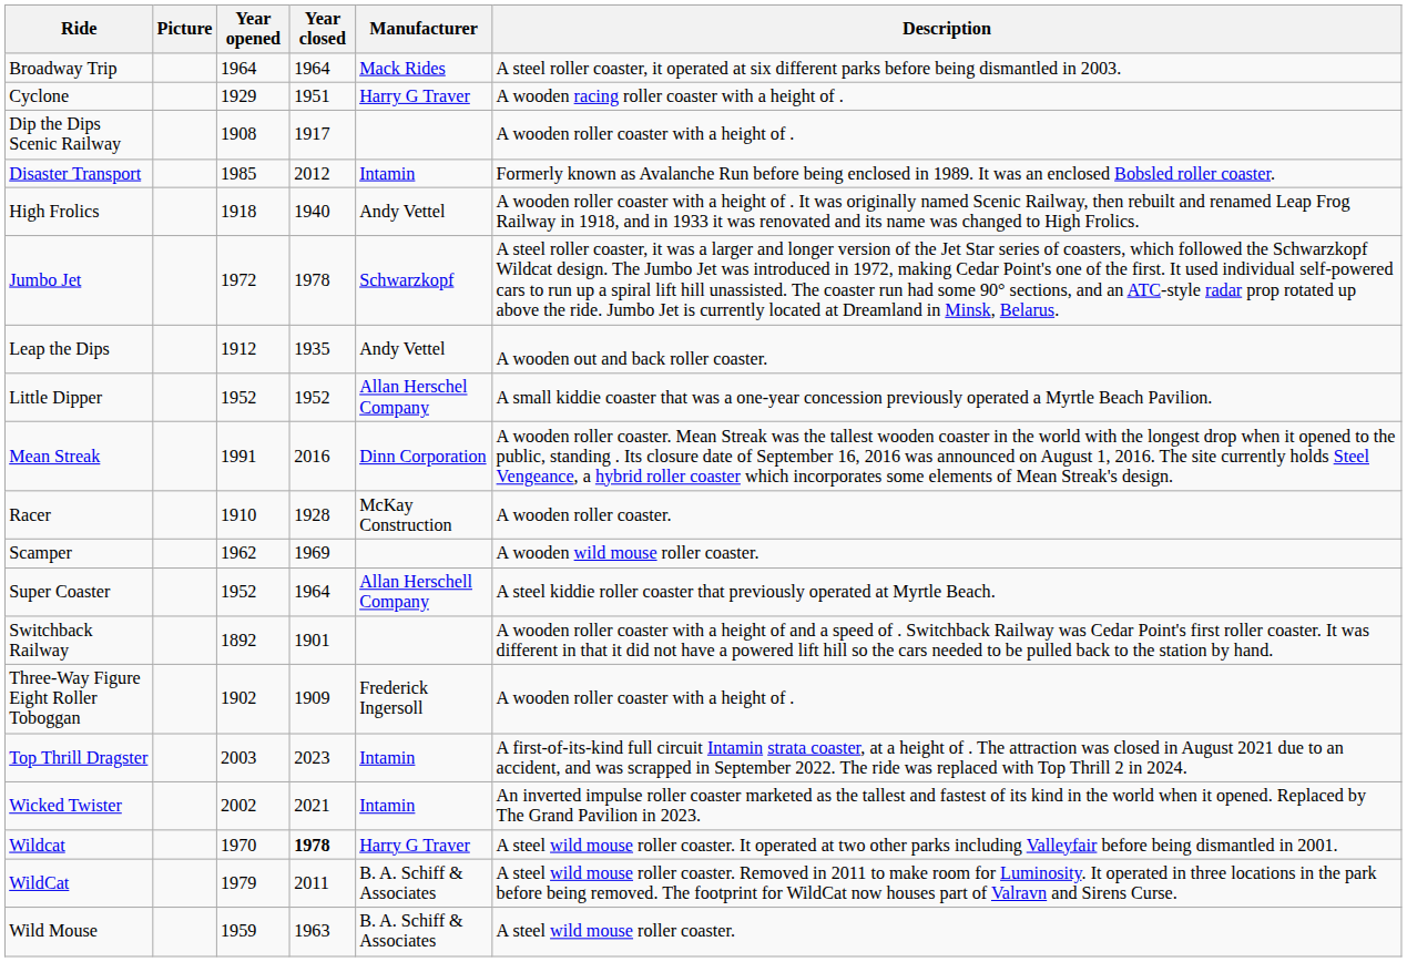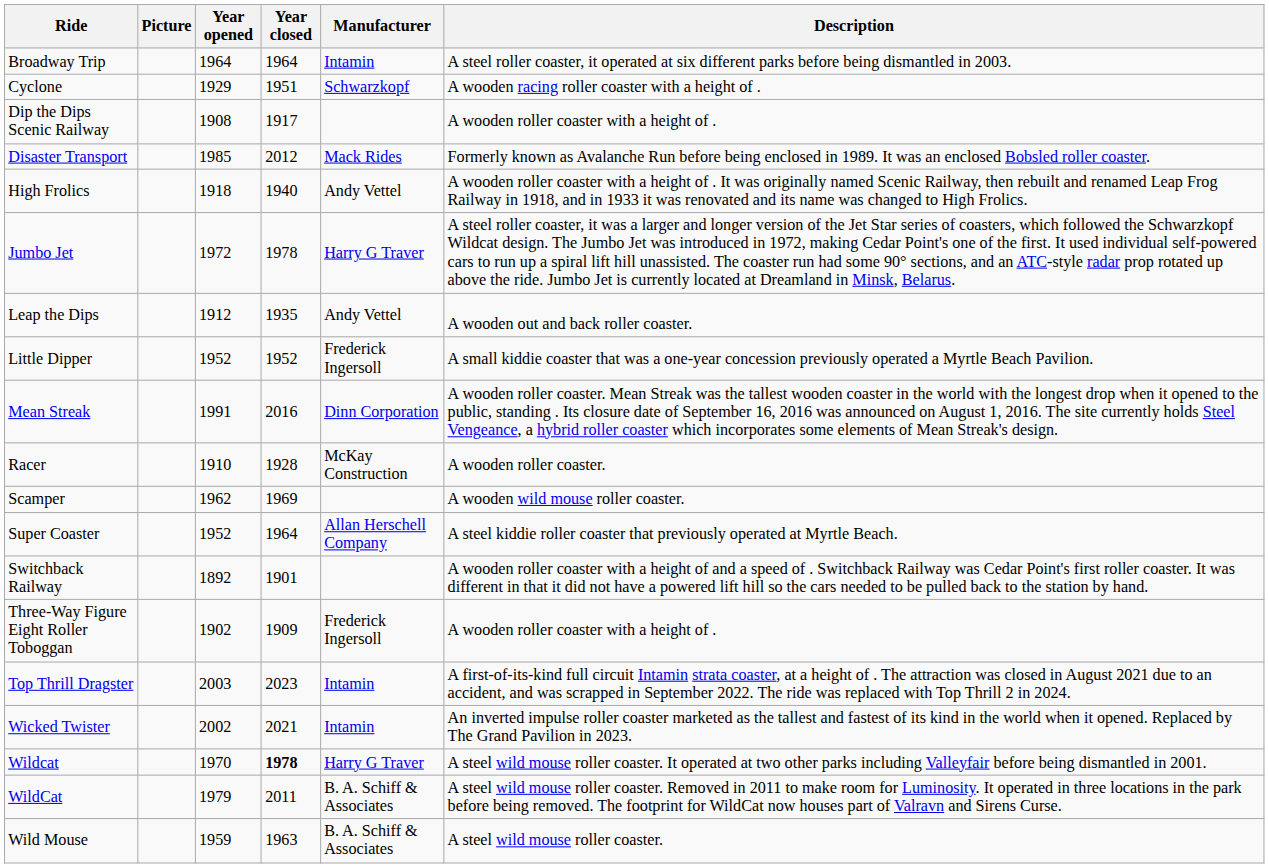Broadway Trip | Manufacturer: Mack Rides -> Intamin
Cyclone | Manufacturer: Harry G Traver -> Schwarzkopf
Disaster Transport | Manufacturer: Intamin -> Mack Rides
Jumbo Jet | Manufacturer: Schwarzkopf -> Harry G Traver
Little Dipper | Manufacturer: Allan Herschel Company -> Frederick Ingersoll
